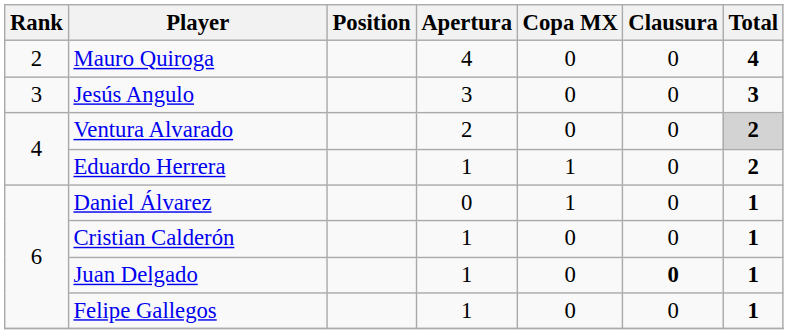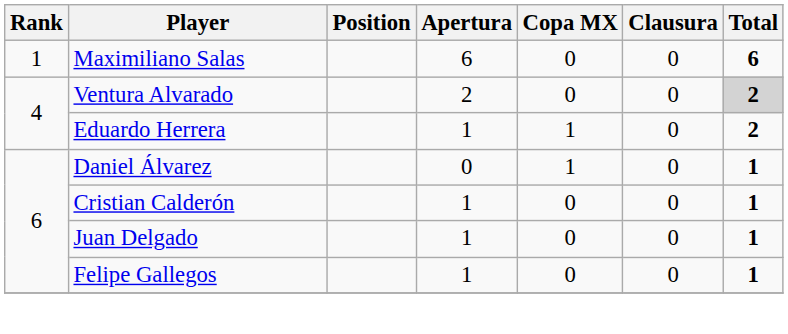+ row: 1 | Maximiliano Salas | 6 | 0 | 0 | 6
- row: 2 | Mauro Quiroga | 4 | 0 | 0 | 4
- row: 3 | Jesús Angulo | 3 | 0 | 0 | 3
Juan Delgado | Clausura: bold -> normal
